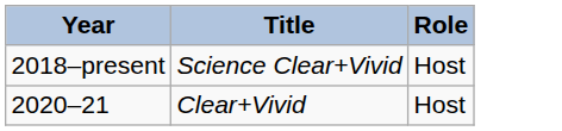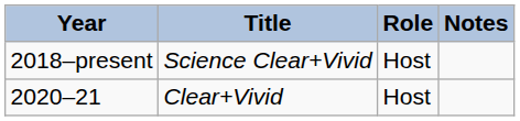+ column: Notes
